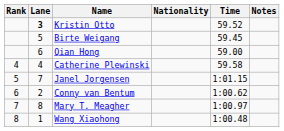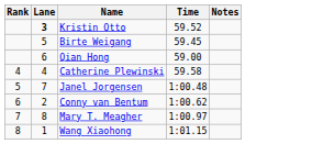- column: Nationality
Janel Jorgensen | Time: 1:01.15 -> 1:00.48
Wang Xiaohong | Time: 1:00.48 -> 1:01.15
